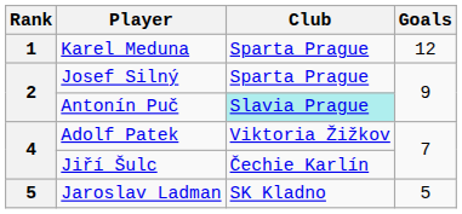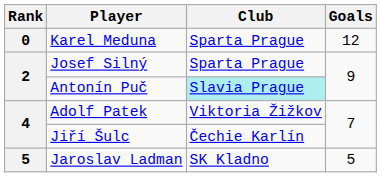Karel Meduna | Rank: 1 -> 0
